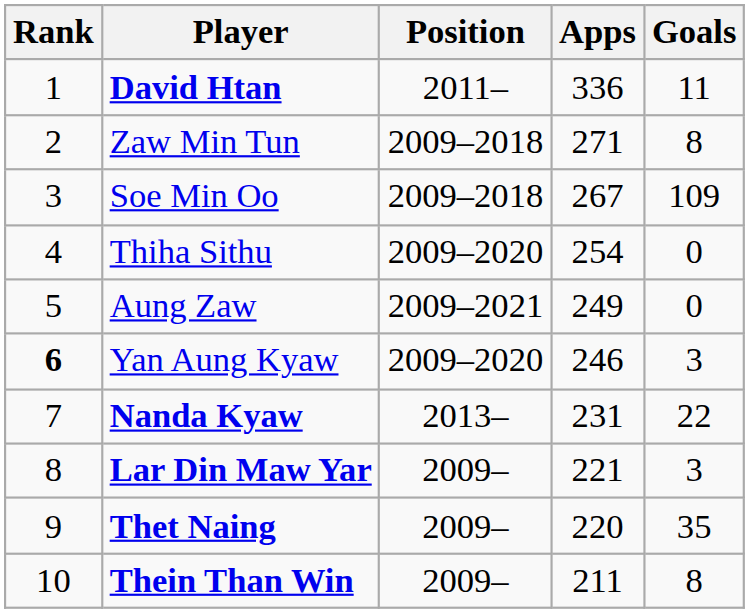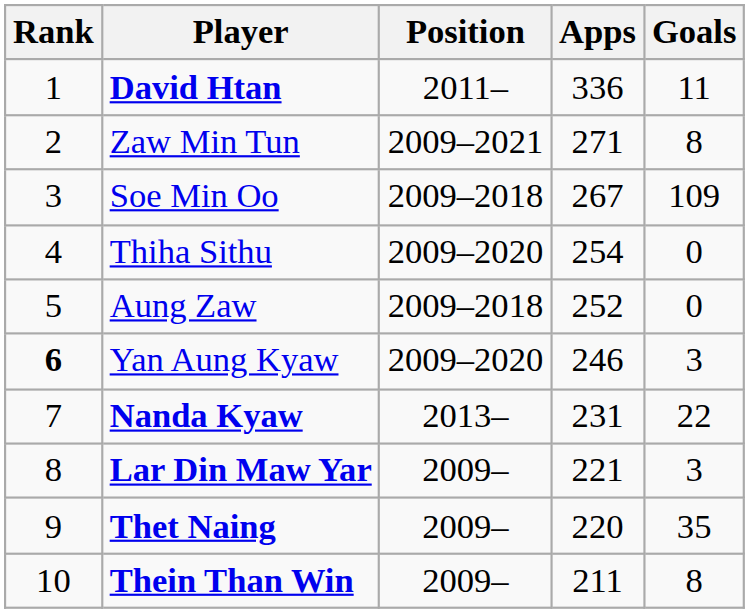Zaw Min Tun | Position: 2009–2018 -> 2009–2021
Aung Zaw | Position: 2009–2021 -> 2009–2018
Aung Zaw | Apps: 249 -> 252
